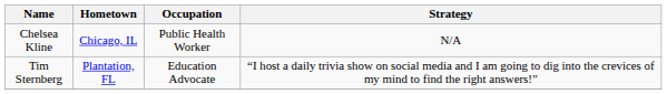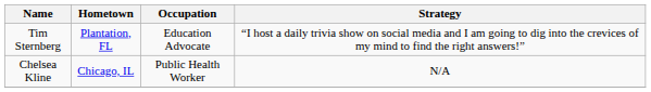rows swapped: Tim Sternberg <-> Chelsea Kline
